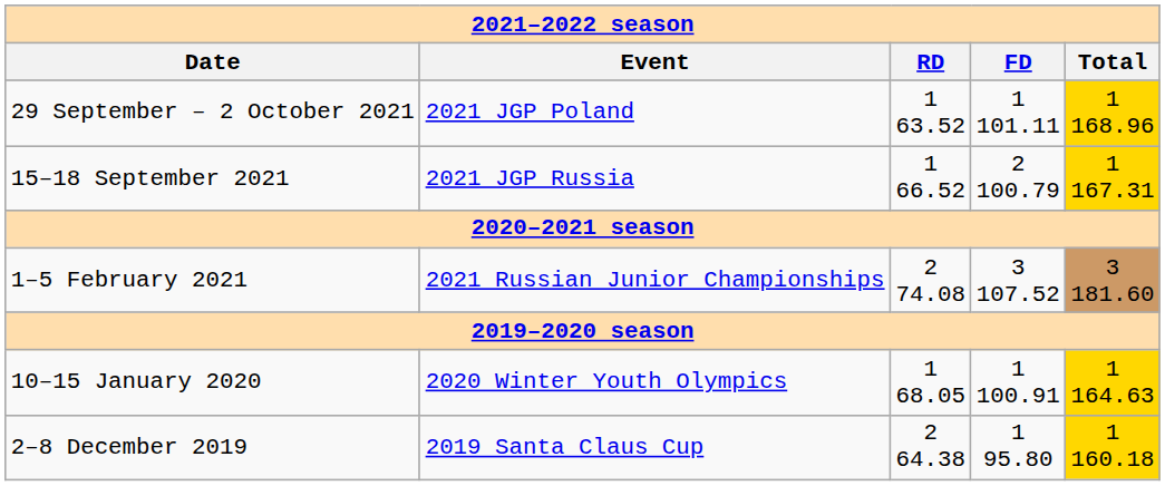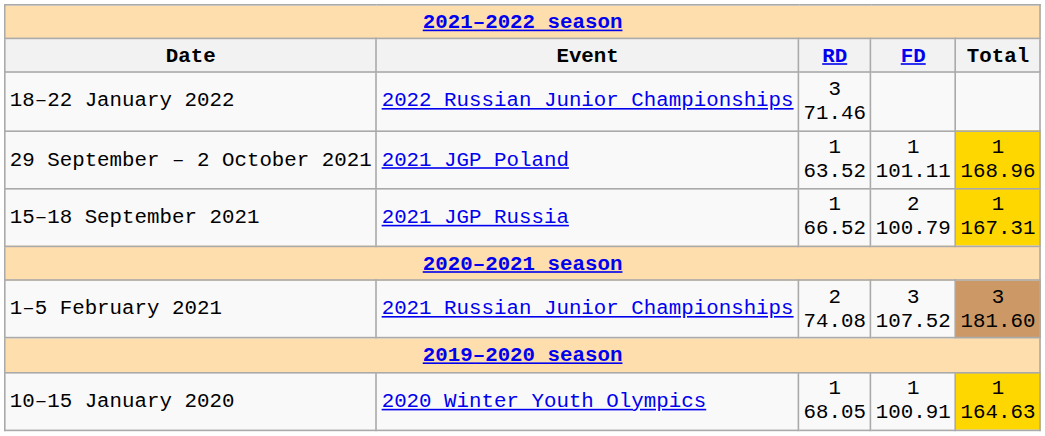+ row: 18–22 January 2022 | 2022 Russian Junior Championships | 3 71.46
- row: 2–8 December 2019 | 2019 Santa Claus Cup | 2 64.38 | 1 95.80 | 1 160.18
